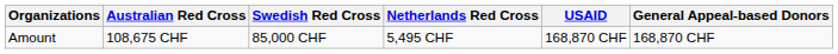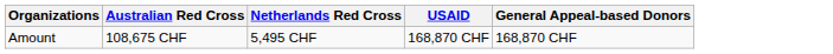- column: Swedish Red Cross | 85,000 CHF
